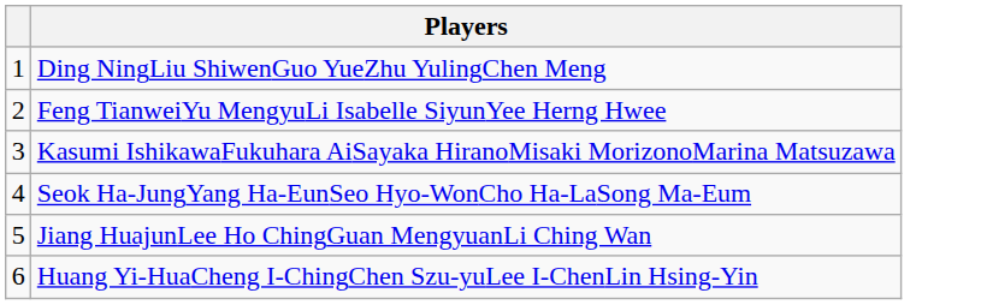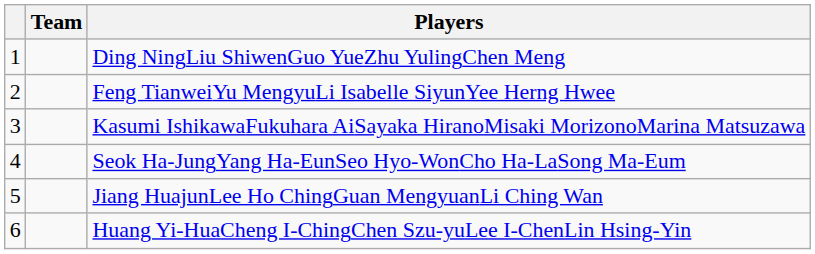+ column: Team
